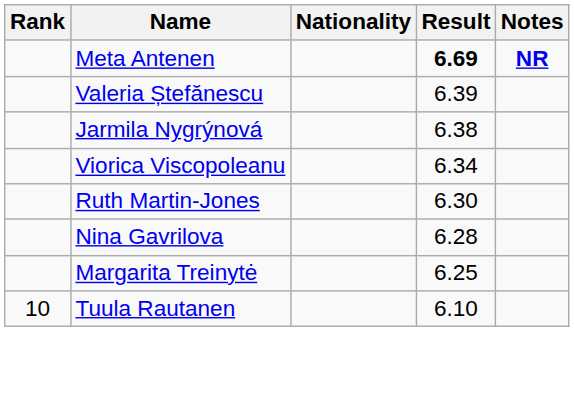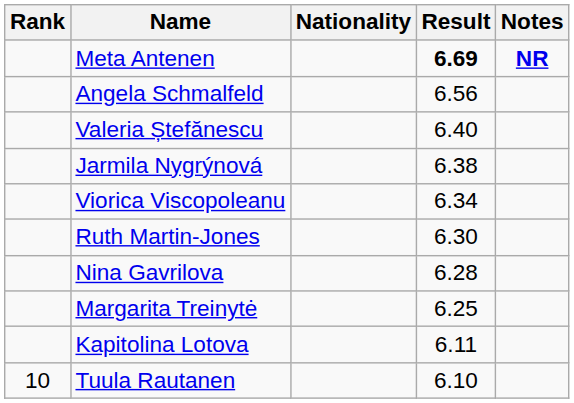+ row: Angela Schmalfeld | 6.56
Valeria Ștefănescu | Result: 6.39 -> 6.40
+ row: Kapitolina Lotova | 6.11
